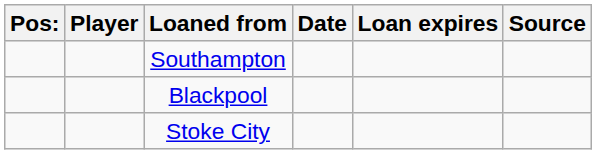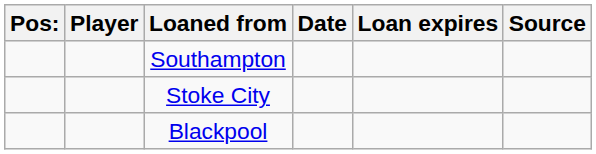rows swapped: Stoke City <-> Blackpool
